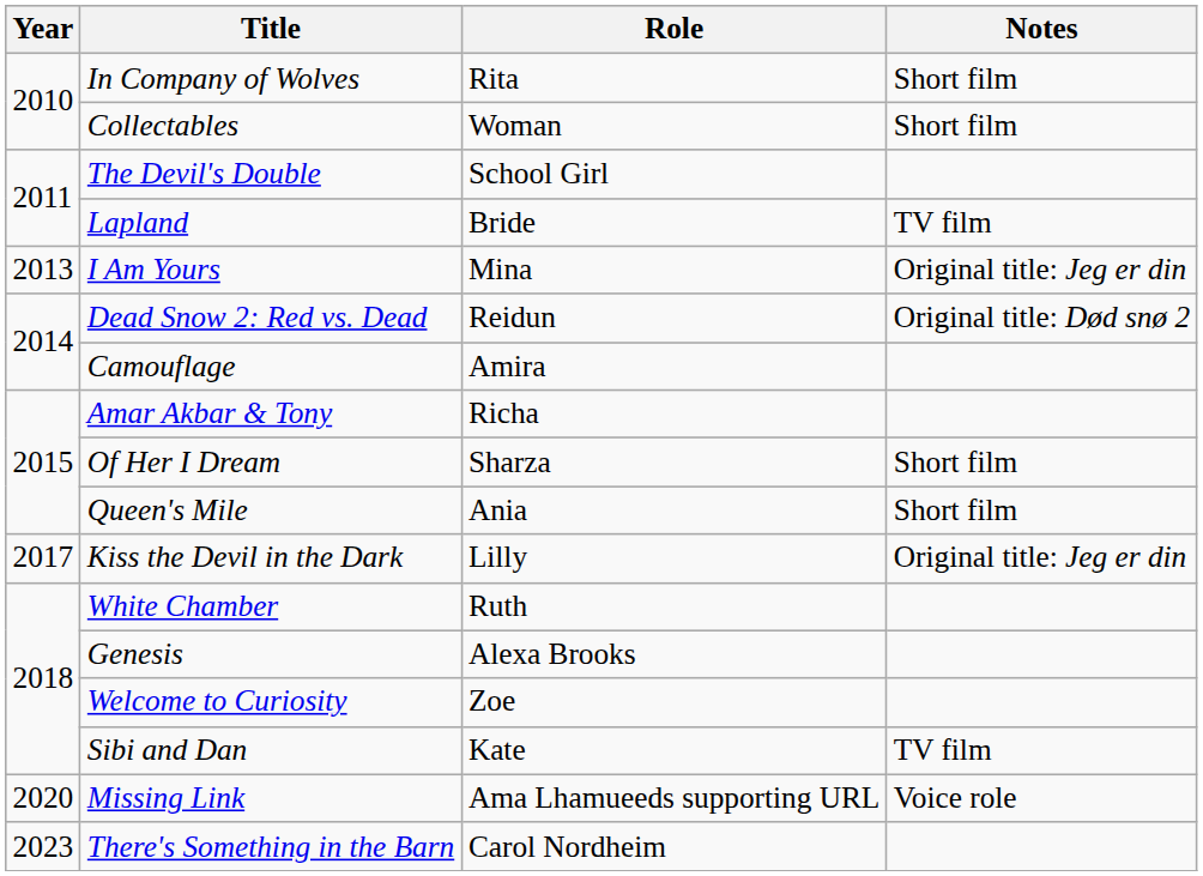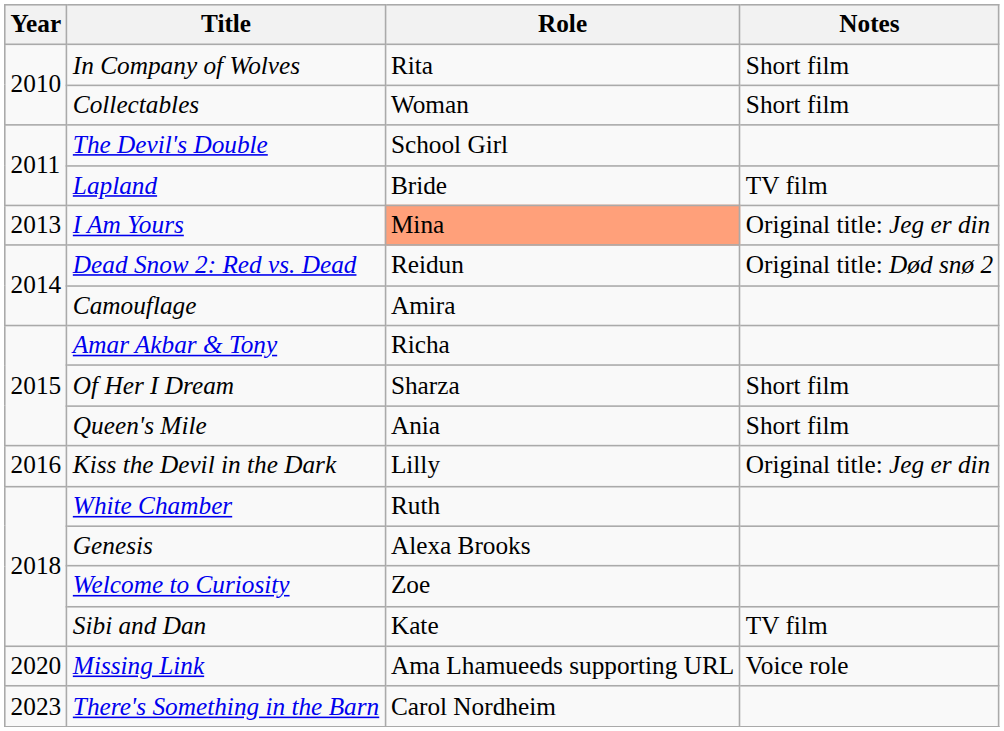I Am Yours | Role: no background -> lightsalmon background
Kiss the Devil in the Dark | Year: 2017 -> 2016
